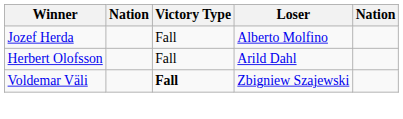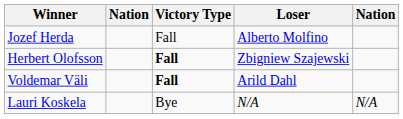Herbert Olofsson | Victory Type: normal -> bold
Herbert Olofsson | Loser: Arild Dahl -> Zbigniew Szajewski
Voldemar Väli | Loser: Zbigniew Szajewski -> Arild Dahl
+ row: Lauri Koskela | Bye | N/A | N/A
